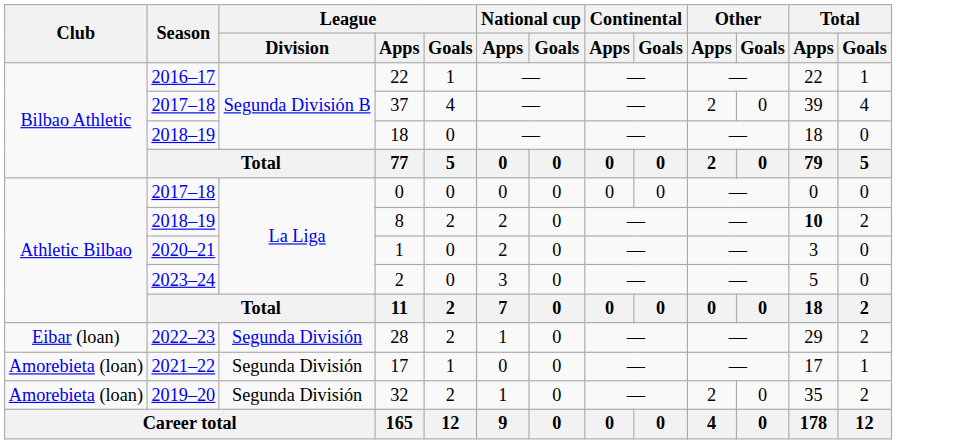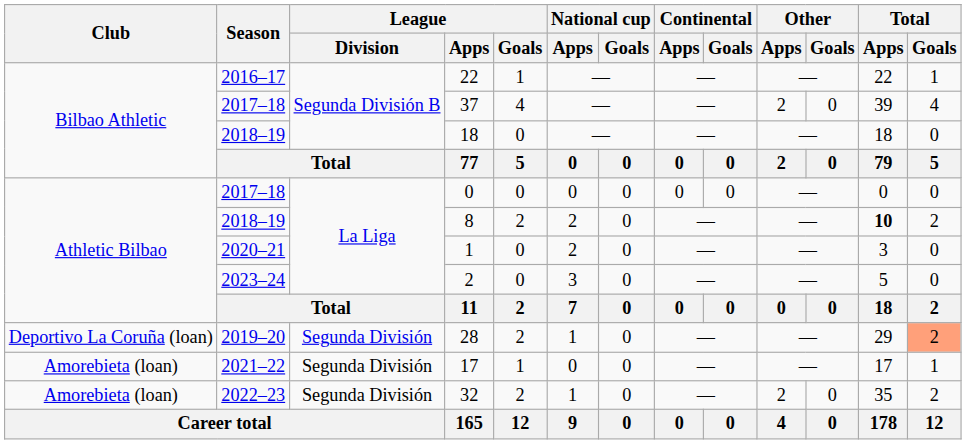28 | Club: Eibar (loan) -> Deportivo La Coruña (loan)
28 | Season: 2022–23 -> 2019–20
28 | Total / Goals: no background -> lightsalmon background
32 | Season: 2019–20 -> 2022–23
